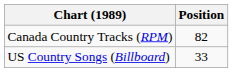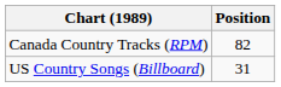US Country Songs (Billboard) | Position: 33 -> 31
